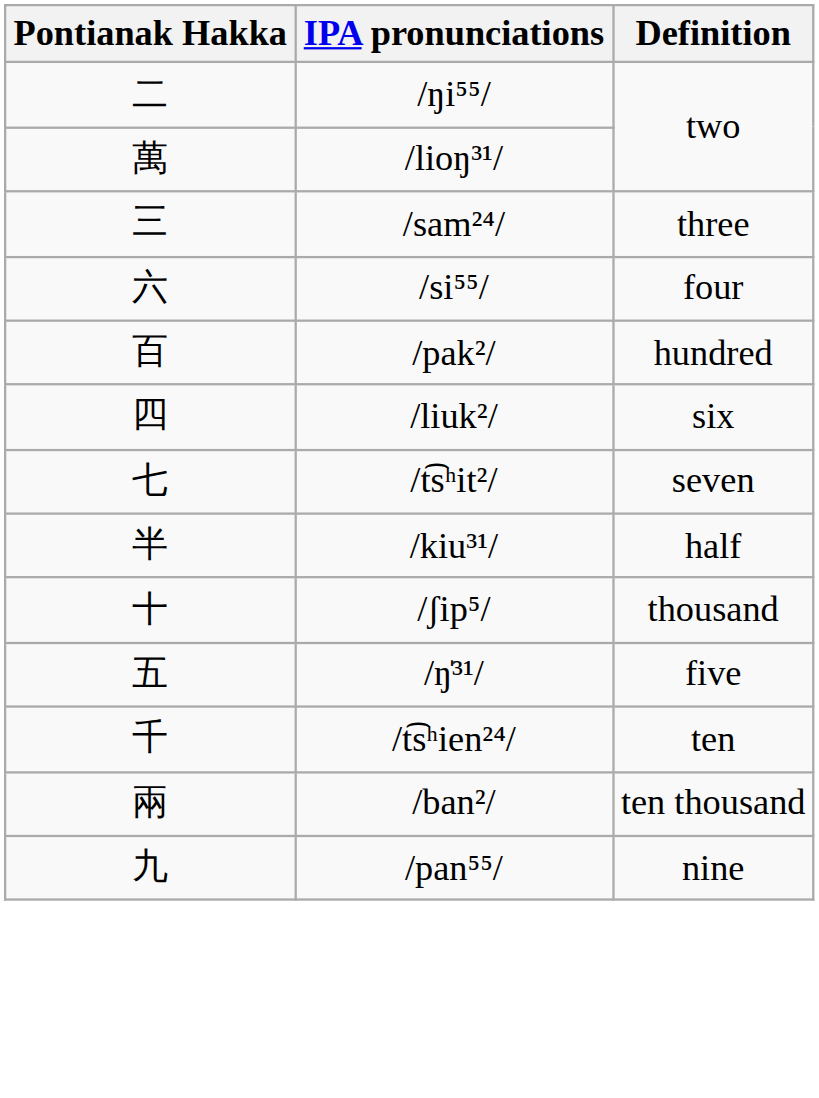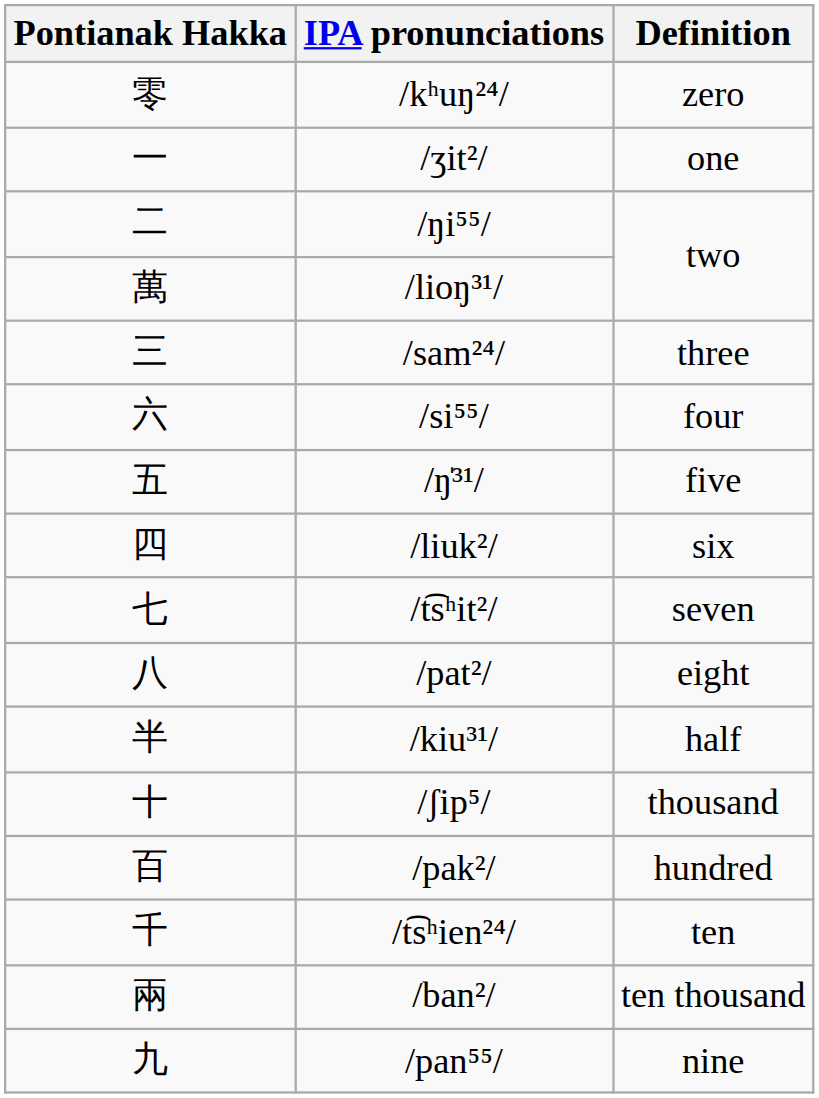+ row: 零 | /kʰuŋ²⁴/ | zero
+ row: 一 | /ʒit²/ | one
rows swapped: /ŋ̍³¹/ <-> /pak²/
+ row: 八 | /pat²/ | eight
